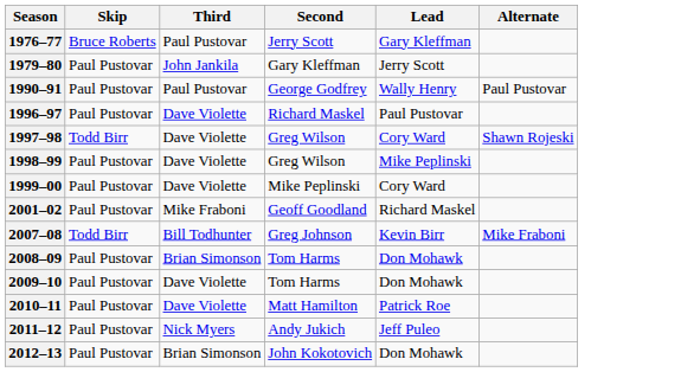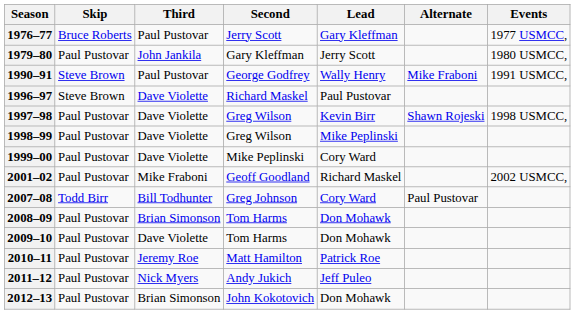+ column: Events | 1977 USMCC, | 1980 USMCC, | 1991 USMCC, | 1998 USMCC, | 2002 USMCC,
1990–91 | Skip: Paul Pustovar -> Steve Brown
1990–91 | Alternate: Paul Pustovar -> Mike Fraboni
1996–97 | Skip: Paul Pustovar -> Steve Brown
1997–98 | Skip: Todd Birr -> Paul Pustovar
1997–98 | Lead: Cory Ward -> Kevin Birr
2007–08 | Lead: Kevin Birr -> Cory Ward
2007–08 | Alternate: Mike Fraboni -> Paul Pustovar
2010–11 | Third: Dave Violette -> Jeremy Roe
